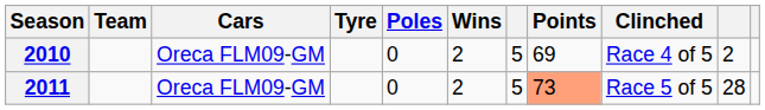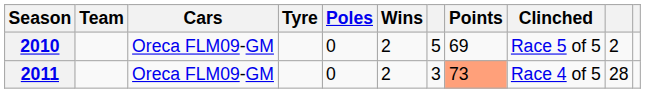2010 | Clinched: Race 4 of 5 -> Race 5 of 5
2011 | column 7: 5 -> 3
2011 | Clinched: Race 5 of 5 -> Race 4 of 5
